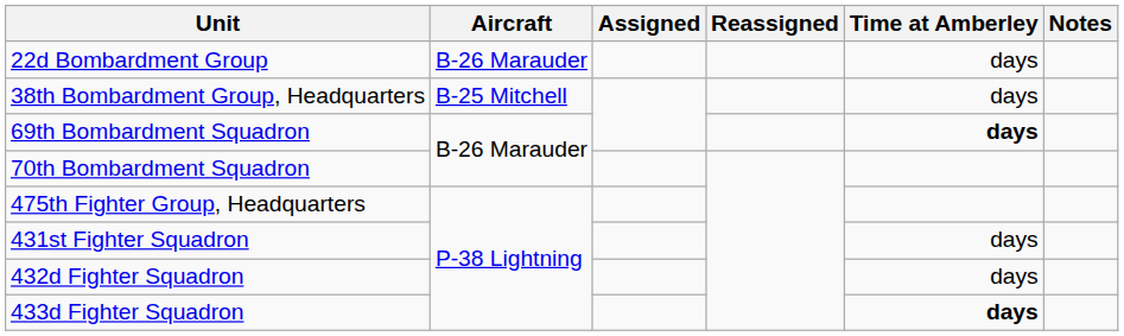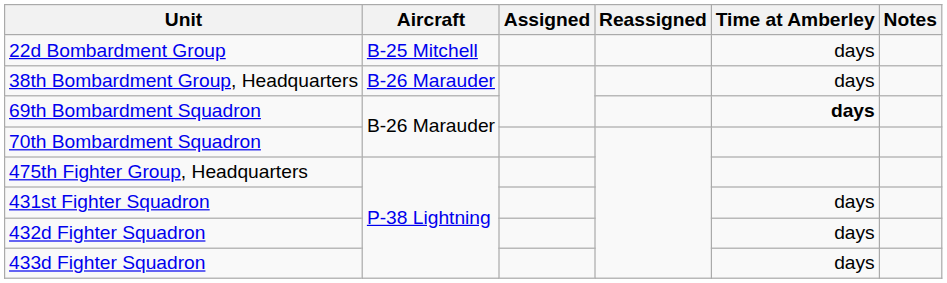22d Bombardment Group | Aircraft: B-26 Marauder -> B-25 Mitchell
38th Bombardment Group, Headquarters | Aircraft: B-25 Mitchell -> B-26 Marauder
433d Fighter Squadron | Time at Amberley: bold -> normal
